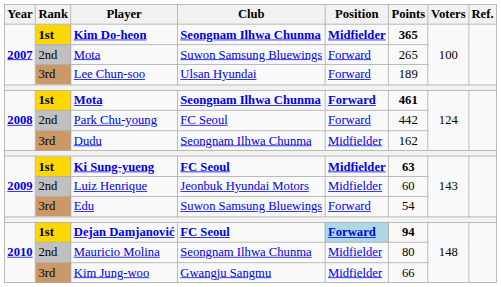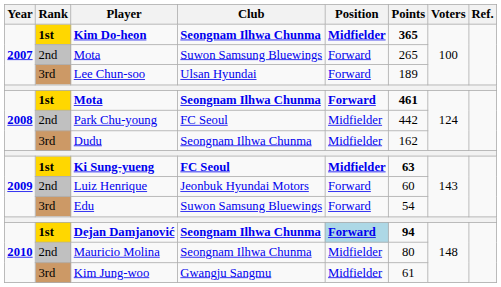Park Chu-young | Position: Forward -> Midfielder
Luiz Henrique | Position: Midfielder -> Forward
Dejan Damjanović | Club: FC Seoul -> Seongnam Ilhwa Chunma
Kim Jung-woo | Points: 66 -> 61
